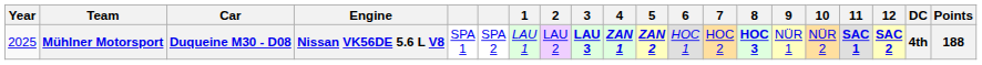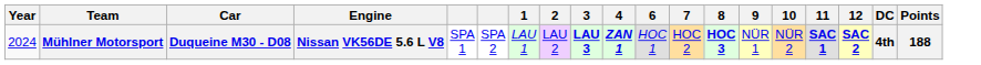- column: 5 | ZAN 2
Mühlner Motorsport | Year: 2025 -> 2024
